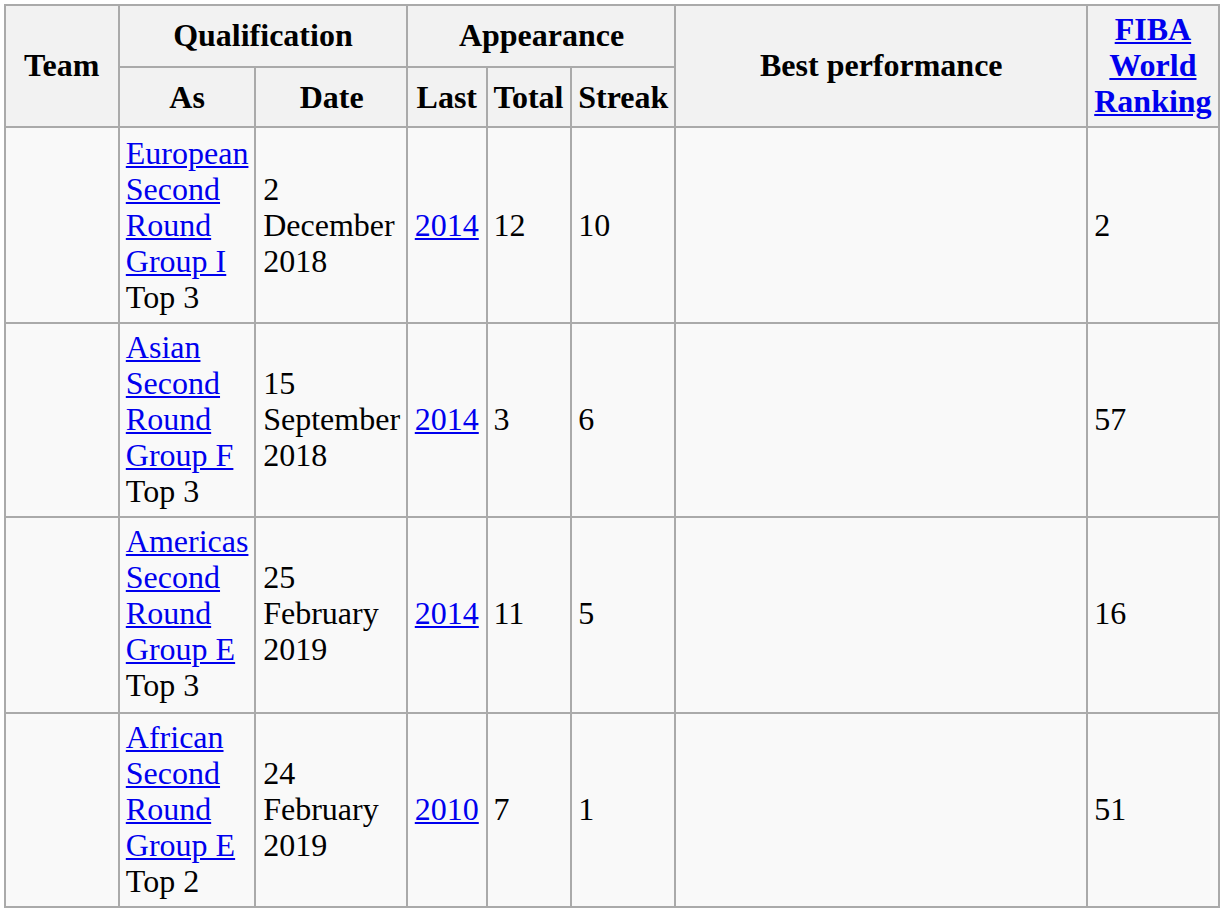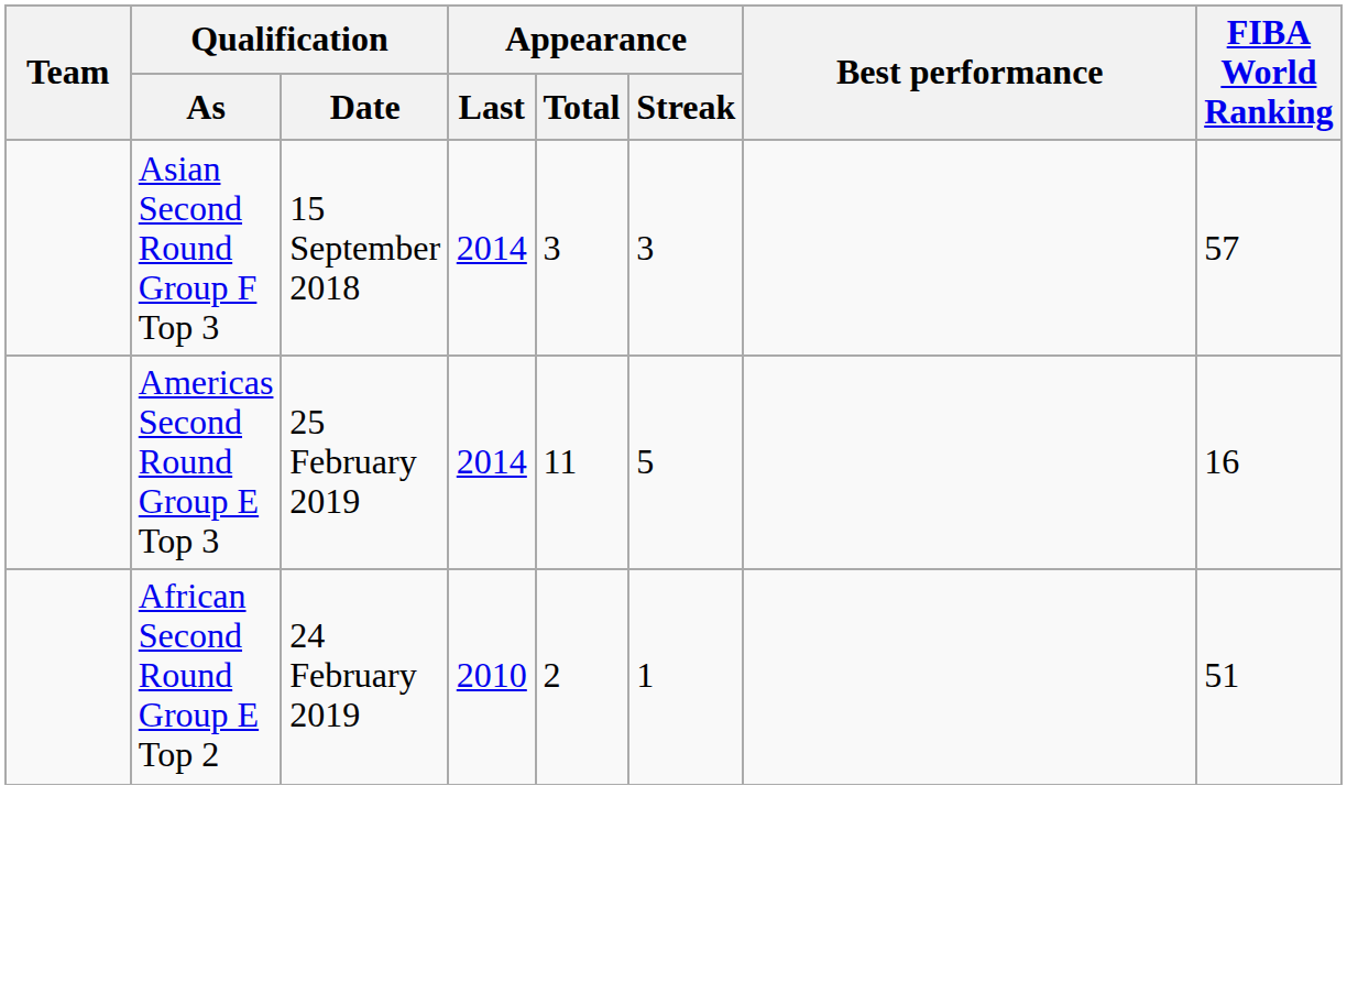- row: European Second Round Group I Top 3 | 2 December 2018 | 2014 | 12 | 10 | 2
Asian Second Round Group F Top 3 | Appearance / Streak: 6 -> 3
African Second Round Group E Top 2 | Appearance / Total: 7 -> 2
